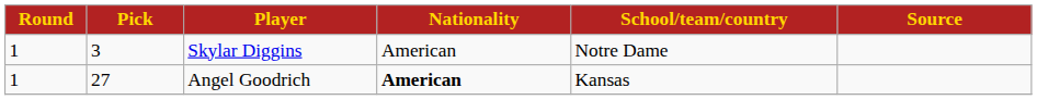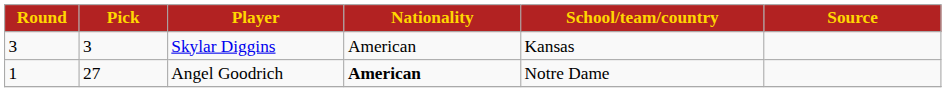Skylar Diggins | Round: 1 -> 3
Skylar Diggins | School/team/country: Notre Dame -> Kansas
Angel Goodrich | School/team/country: Kansas -> Notre Dame
